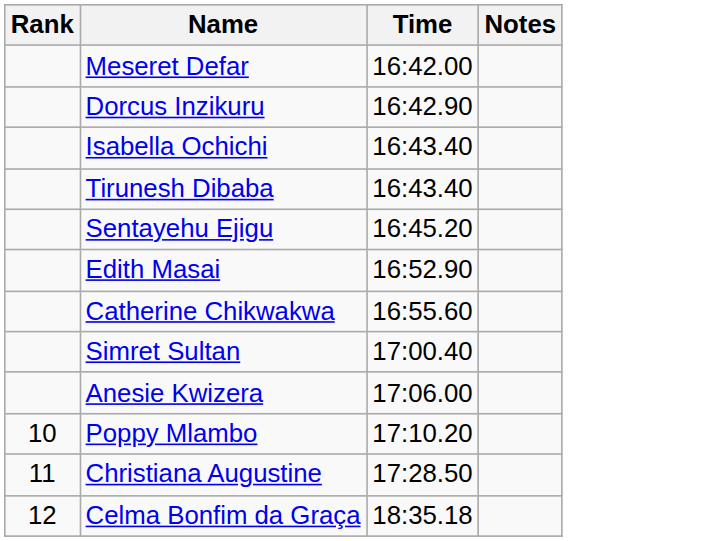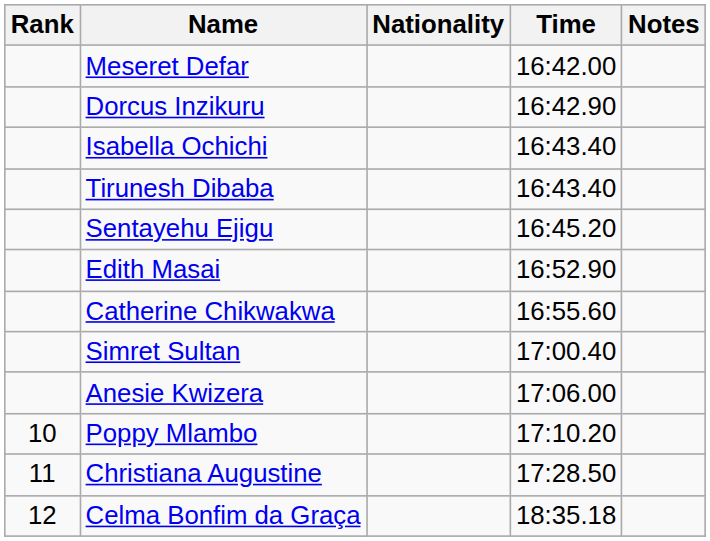+ column: Nationality
